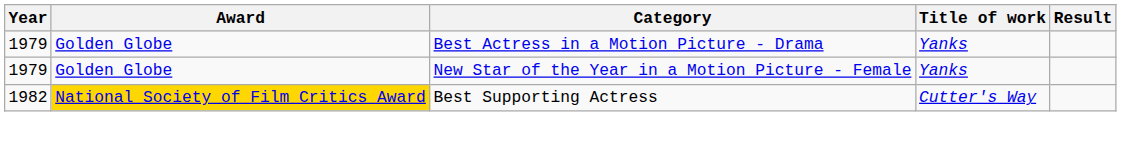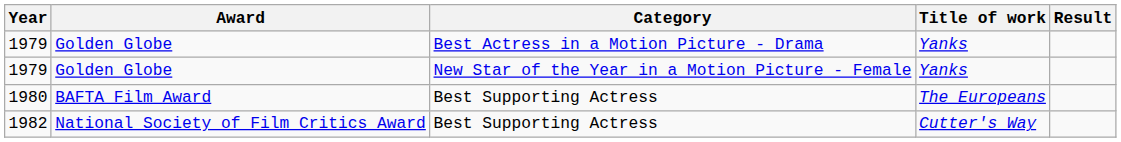+ row: 1980 | BAFTA Film Award | Best Supporting Actress | The Europeans
1982 | Award: gold background -> no background
